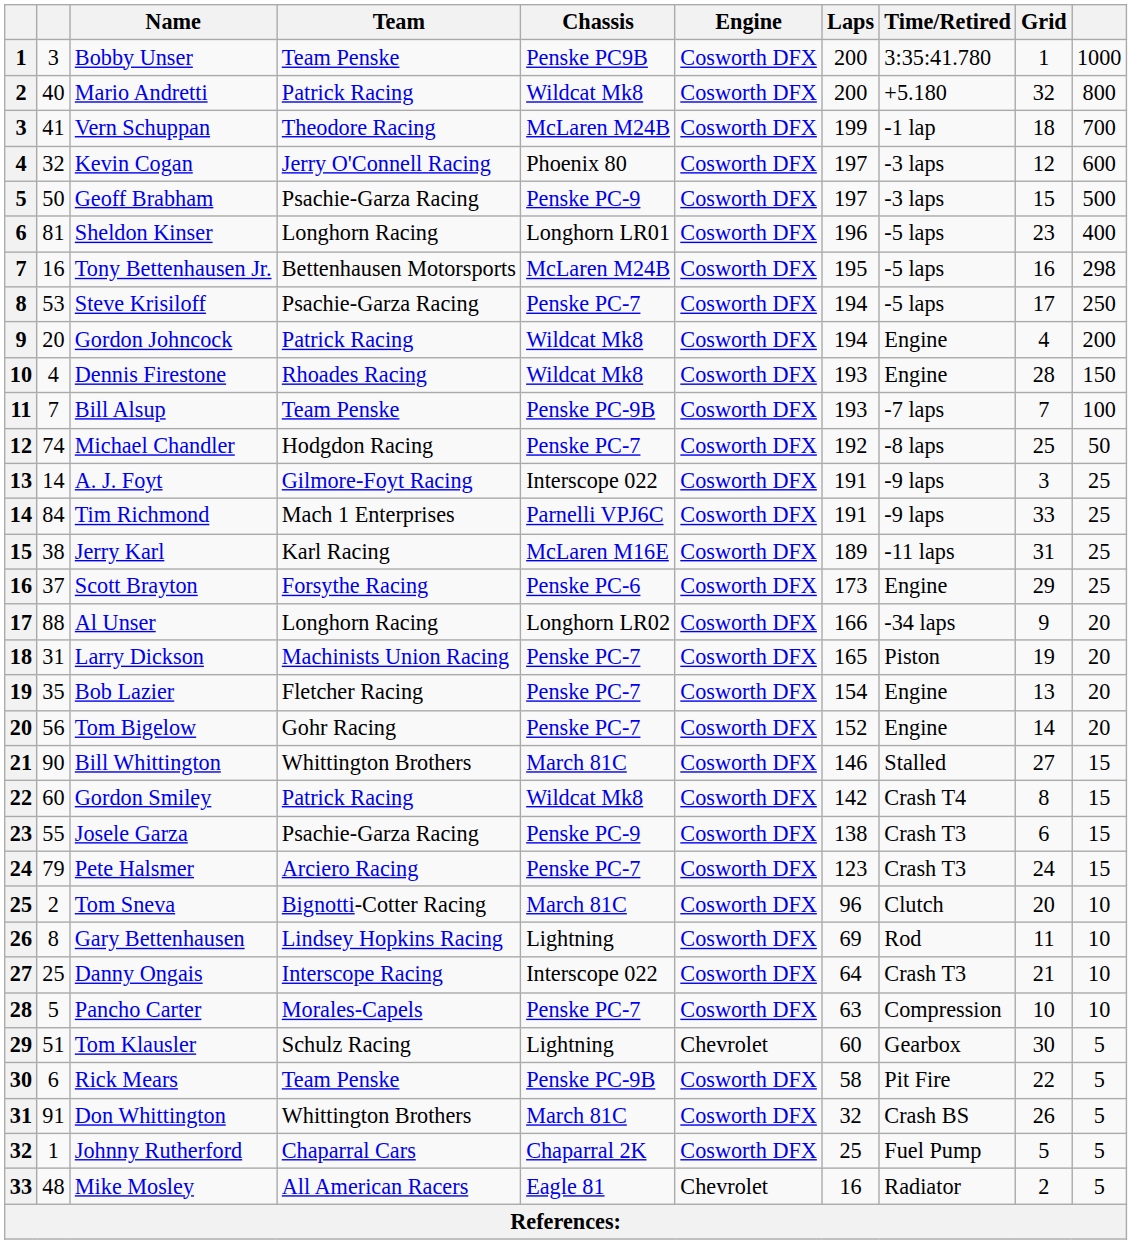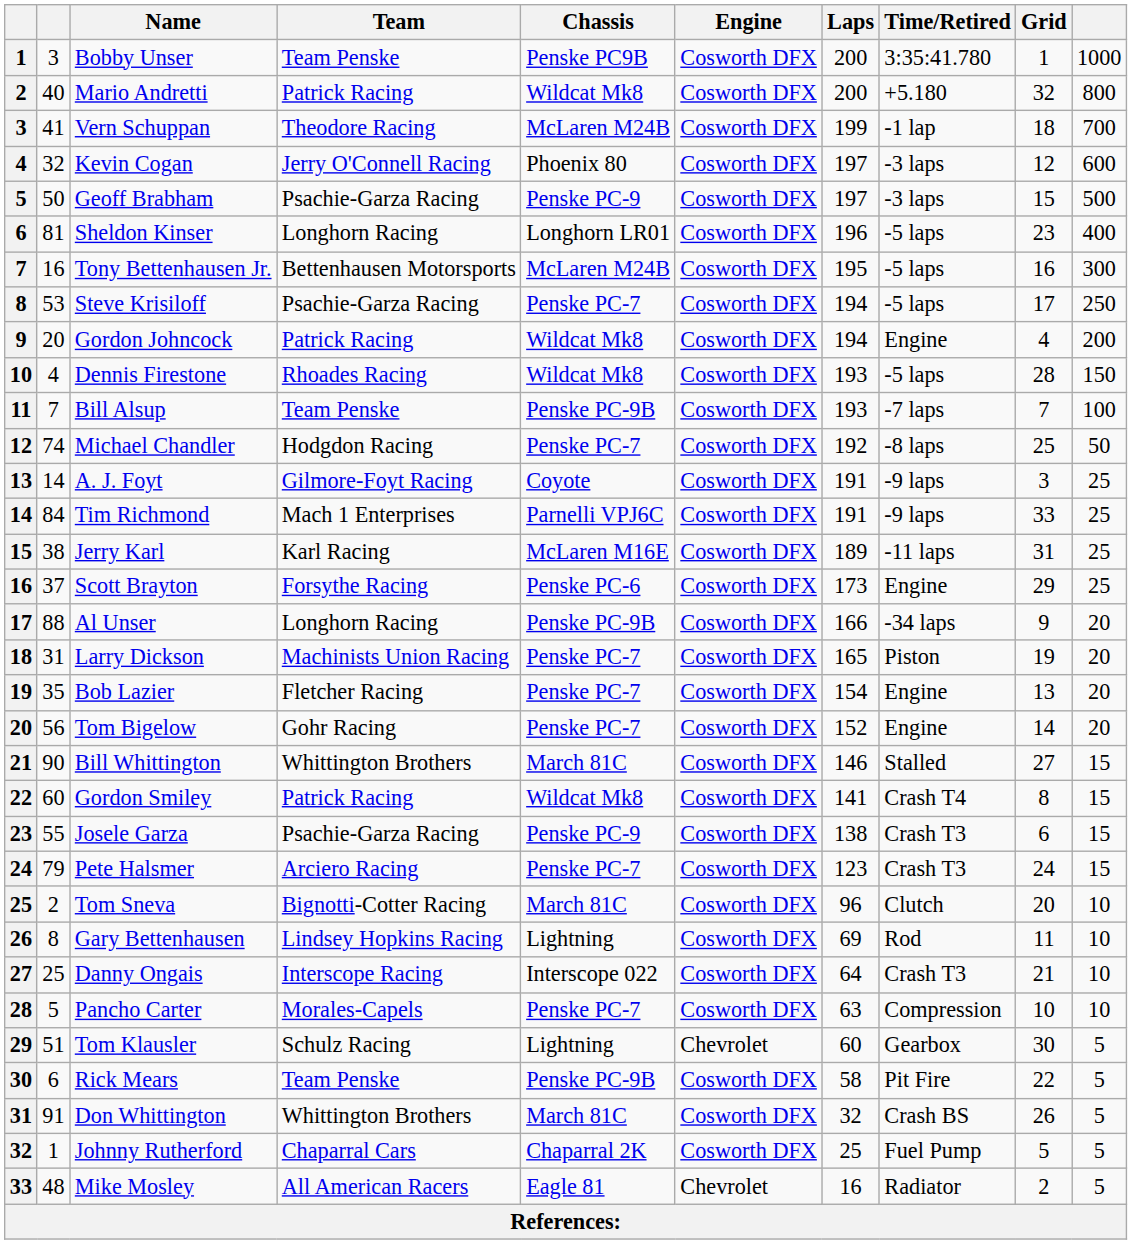Tony Bettenhausen Jr. | column 10: 298 -> 300
Dennis Firestone | Time/Retired: Engine -> -5 laps
A. J. Foyt | Chassis: Interscope 022 -> Coyote
Al Unser | Chassis: Longhorn LR02 -> Penske PC-9B
Gordon Smiley | Laps: 142 -> 141
